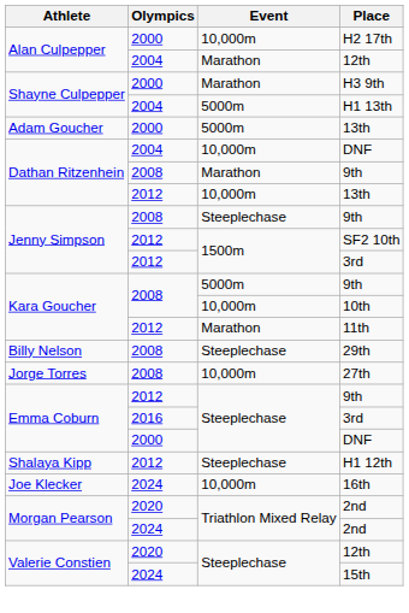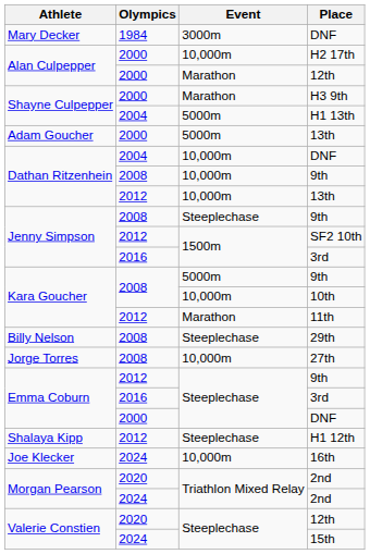+ row: Mary Decker | 1984 | 3000m | DNF
Alan Culpepper / 12th | Olympics: 2004 -> 2000
Dathan Ritzenhein / 9th | Event: Marathon -> 10,000m
Jenny Simpson / 3rd | Olympics: 2012 -> 2016
